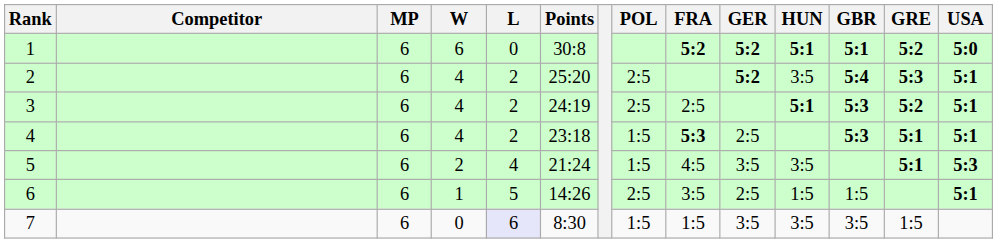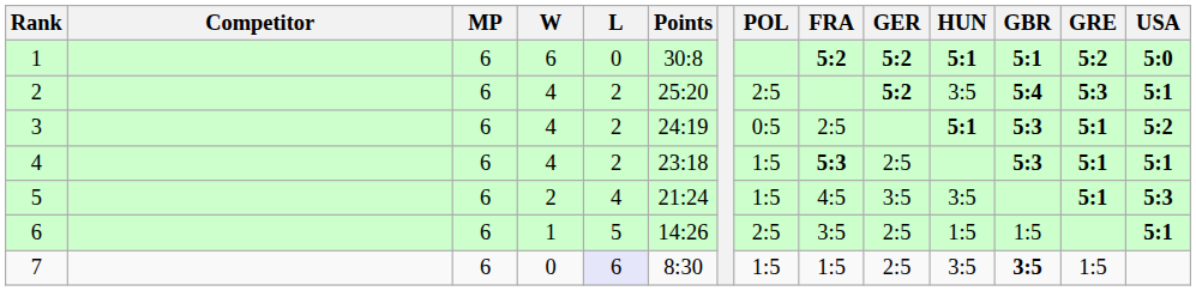3 | POL: 2:5 -> 0:5
3 | GRE: 5:2 -> 5:1
3 | USA: 5:1 -> 5:2
7 | GER: 3:5 -> 2:5
7 | GBR: normal -> bold
